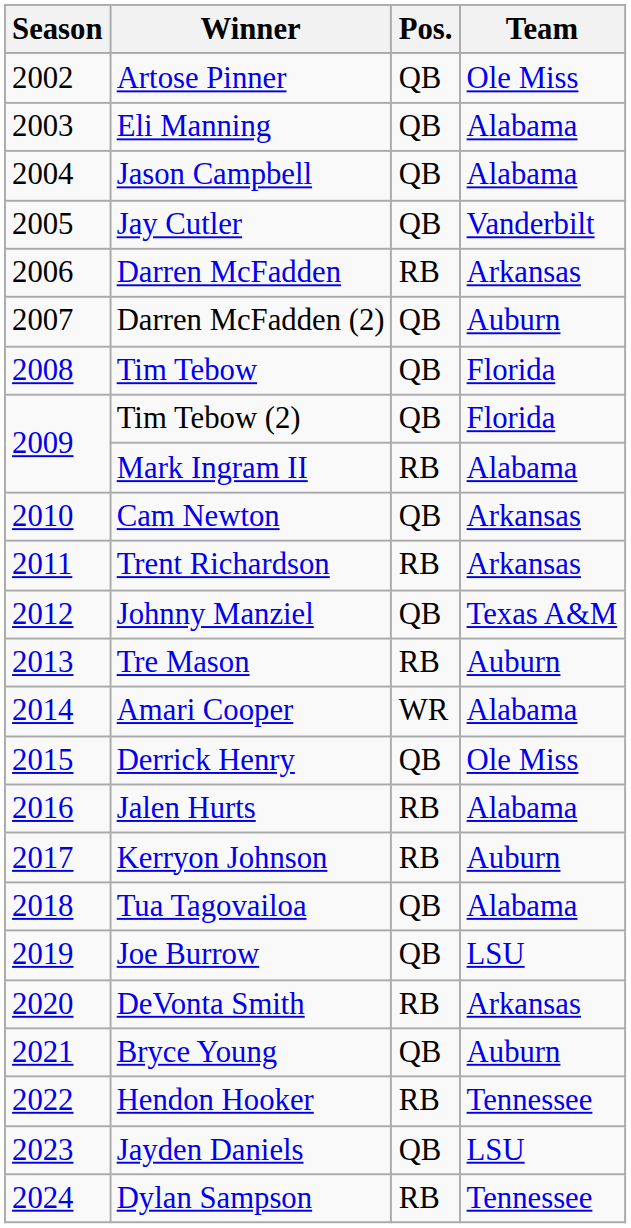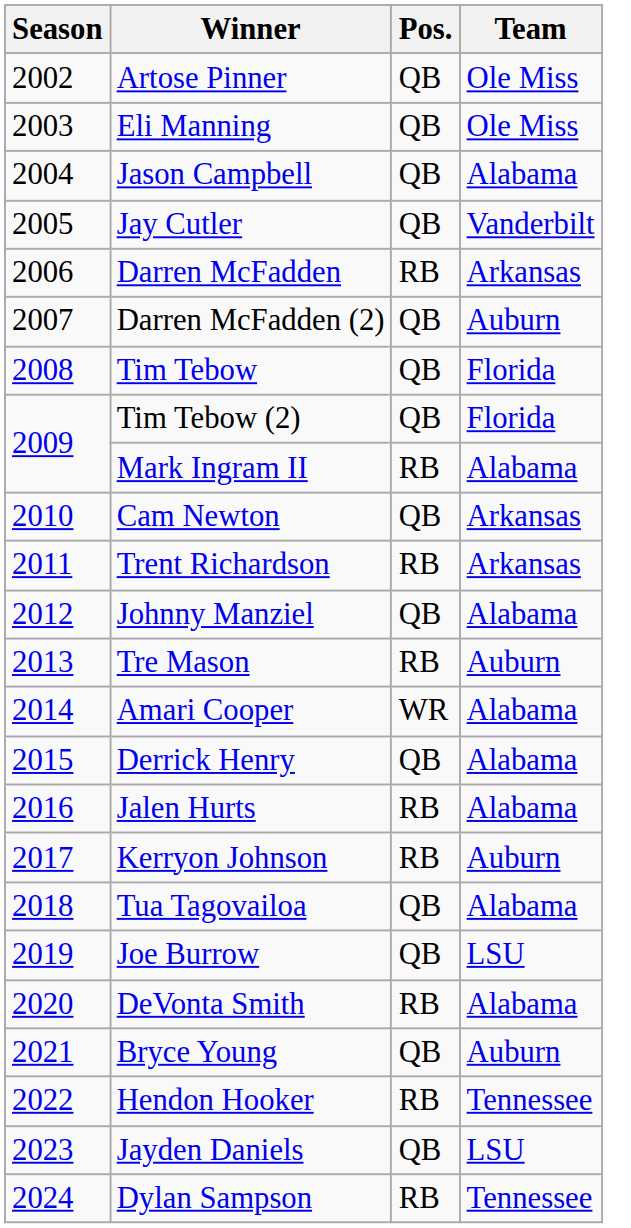Eli Manning | Team: Alabama -> Ole Miss
Johnny Manziel | Team: Texas A&M -> Alabama
Derrick Henry | Team: Ole Miss -> Alabama
DeVonta Smith | Team: Arkansas -> Alabama
